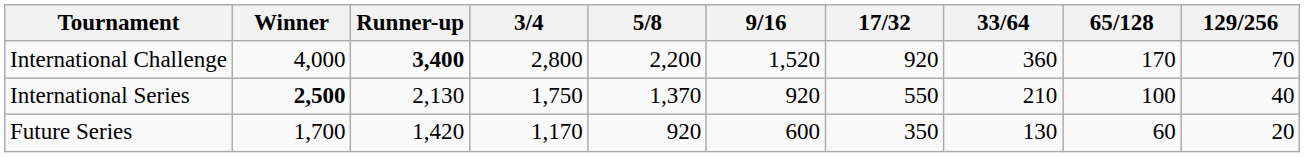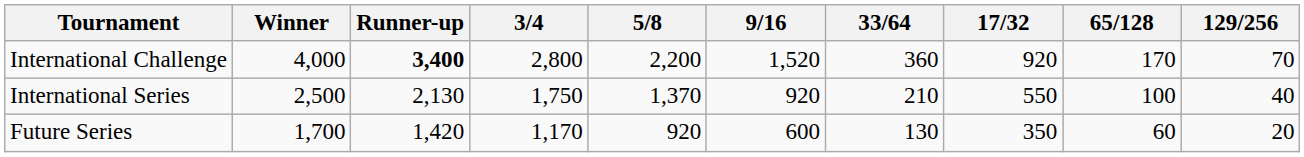columns swapped: 17/32 <-> 33/64
International Series | Winner: bold -> normal
